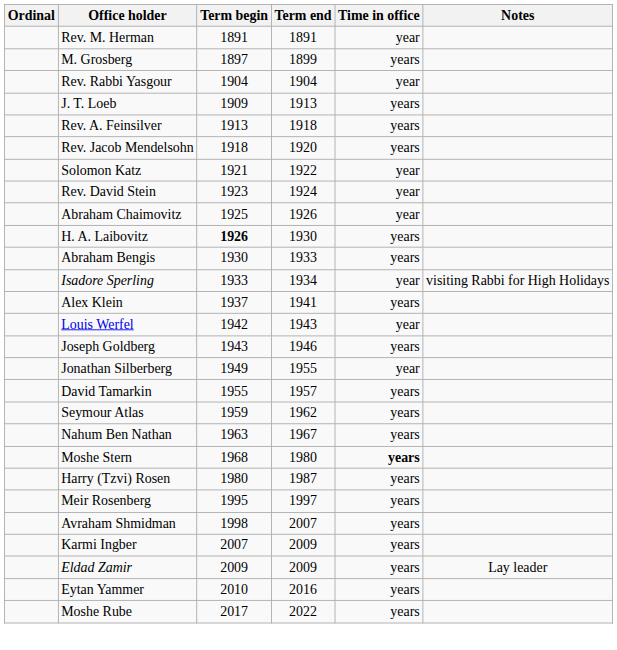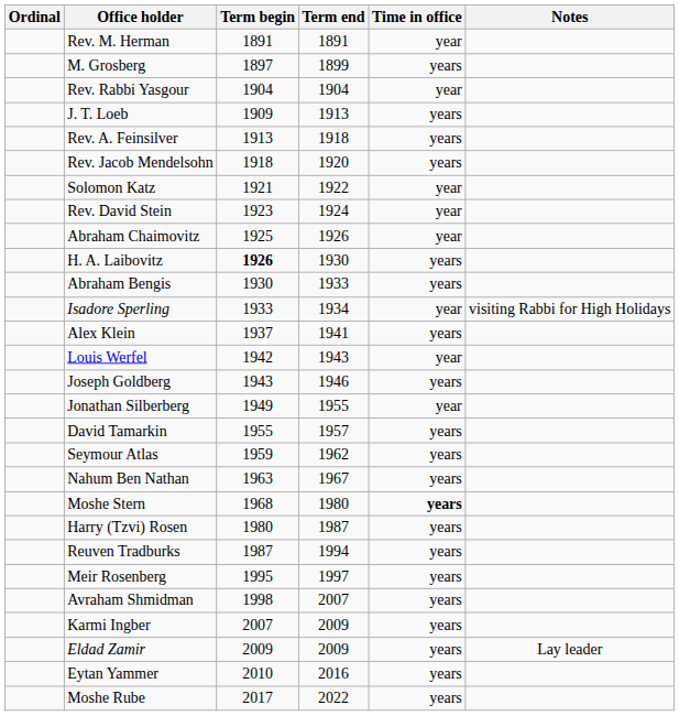+ row: Reuven Tradburks | 1987 | 1994 | years
